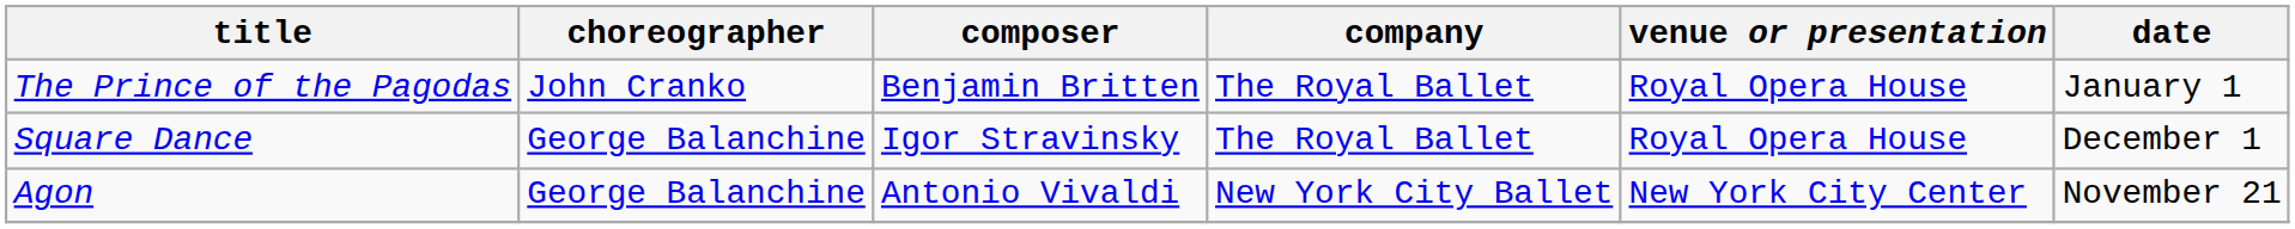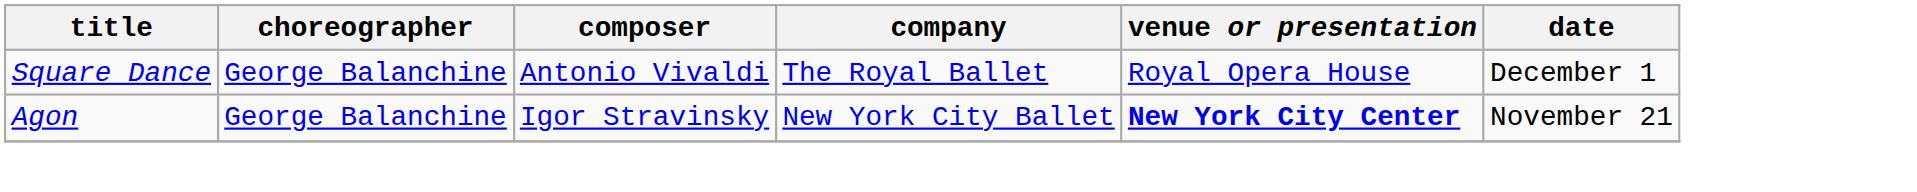- row: The Prince of the Pagodas | John Cranko | Benjamin Britten | The Royal Ballet | Royal Opera House | January 1
Square Dance | composer: Igor Stravinsky -> Antonio Vivaldi
Agon | composer: Antonio Vivaldi -> Igor Stravinsky
Agon | venue or presentation: normal -> bold
